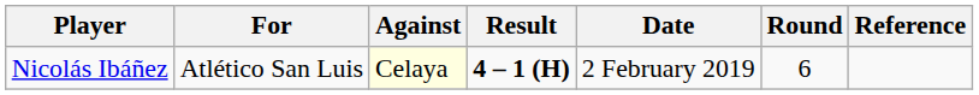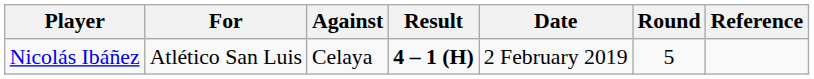Nicolás Ibáñez | Against: lightyellow background -> no background
Nicolás Ibáñez | Round: 6 -> 5
